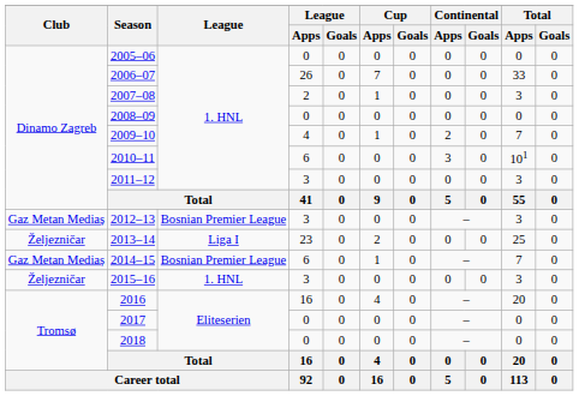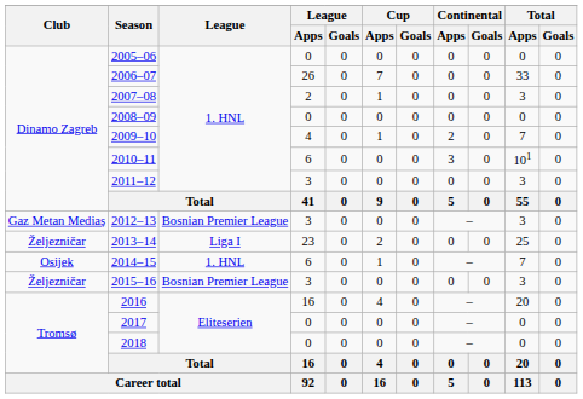2014–15 | Club: Gaz Metan Mediaș -> Osijek
2014–15 | League: Bosnian Premier League -> 1. HNL
2015–16 | League: 1. HNL -> Bosnian Premier League
